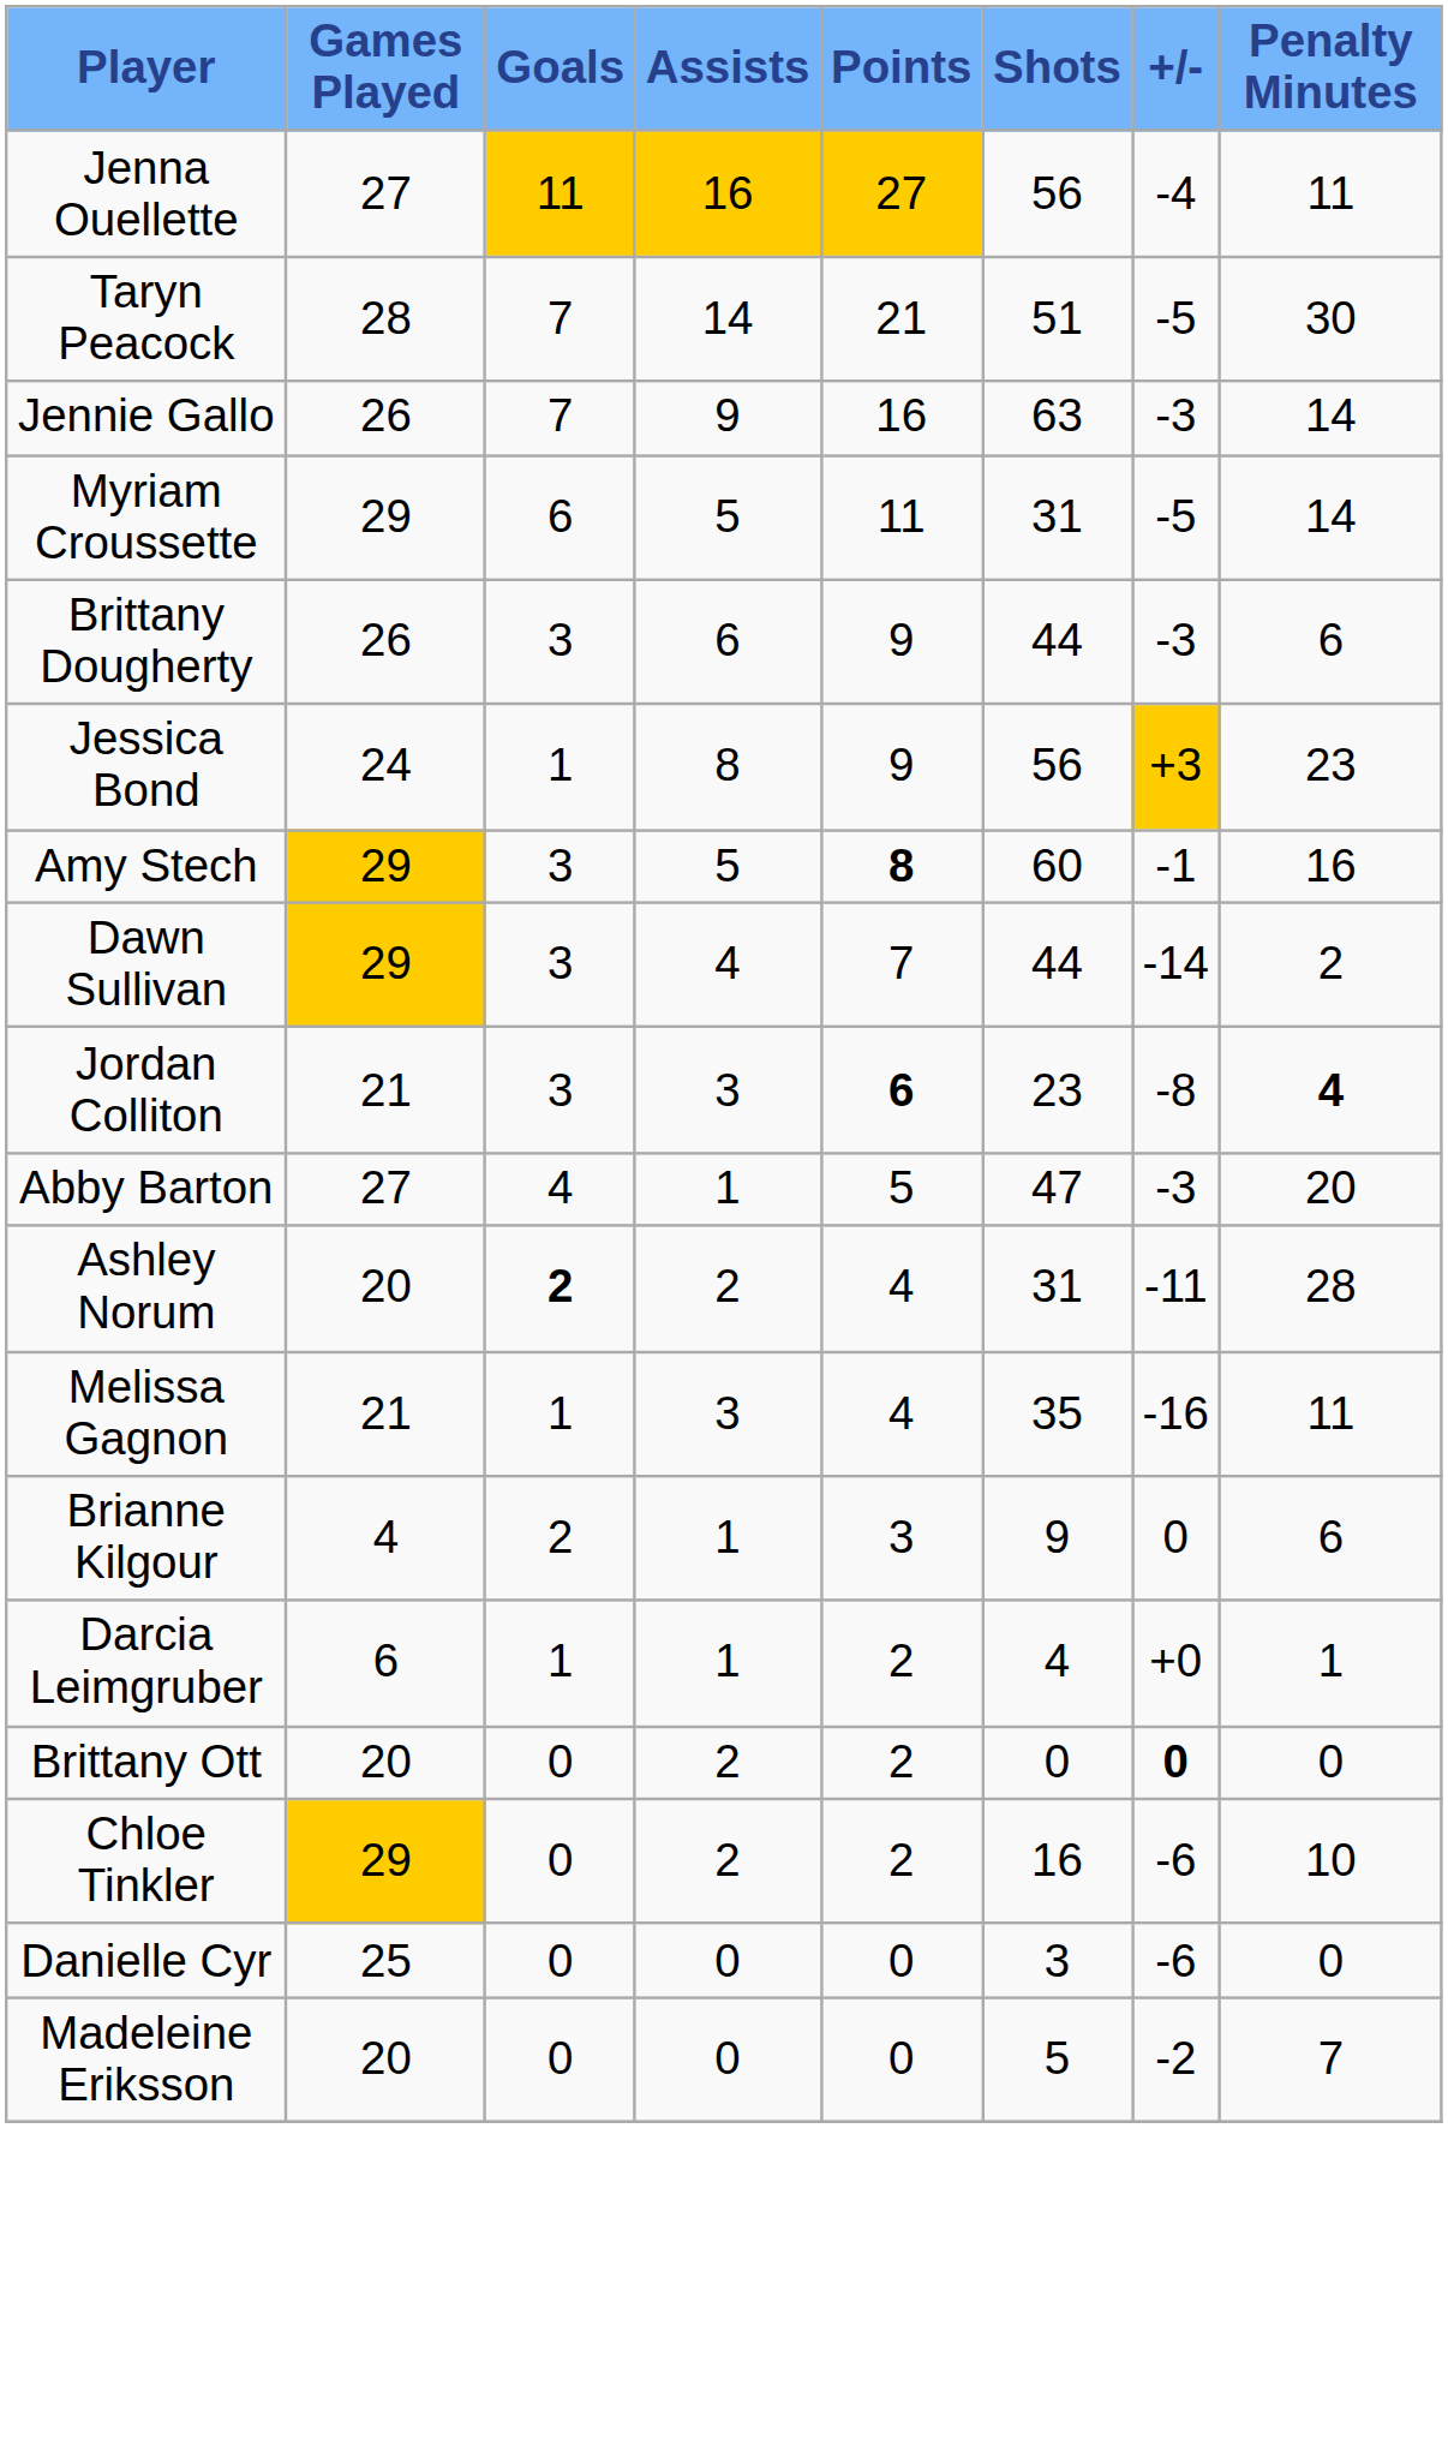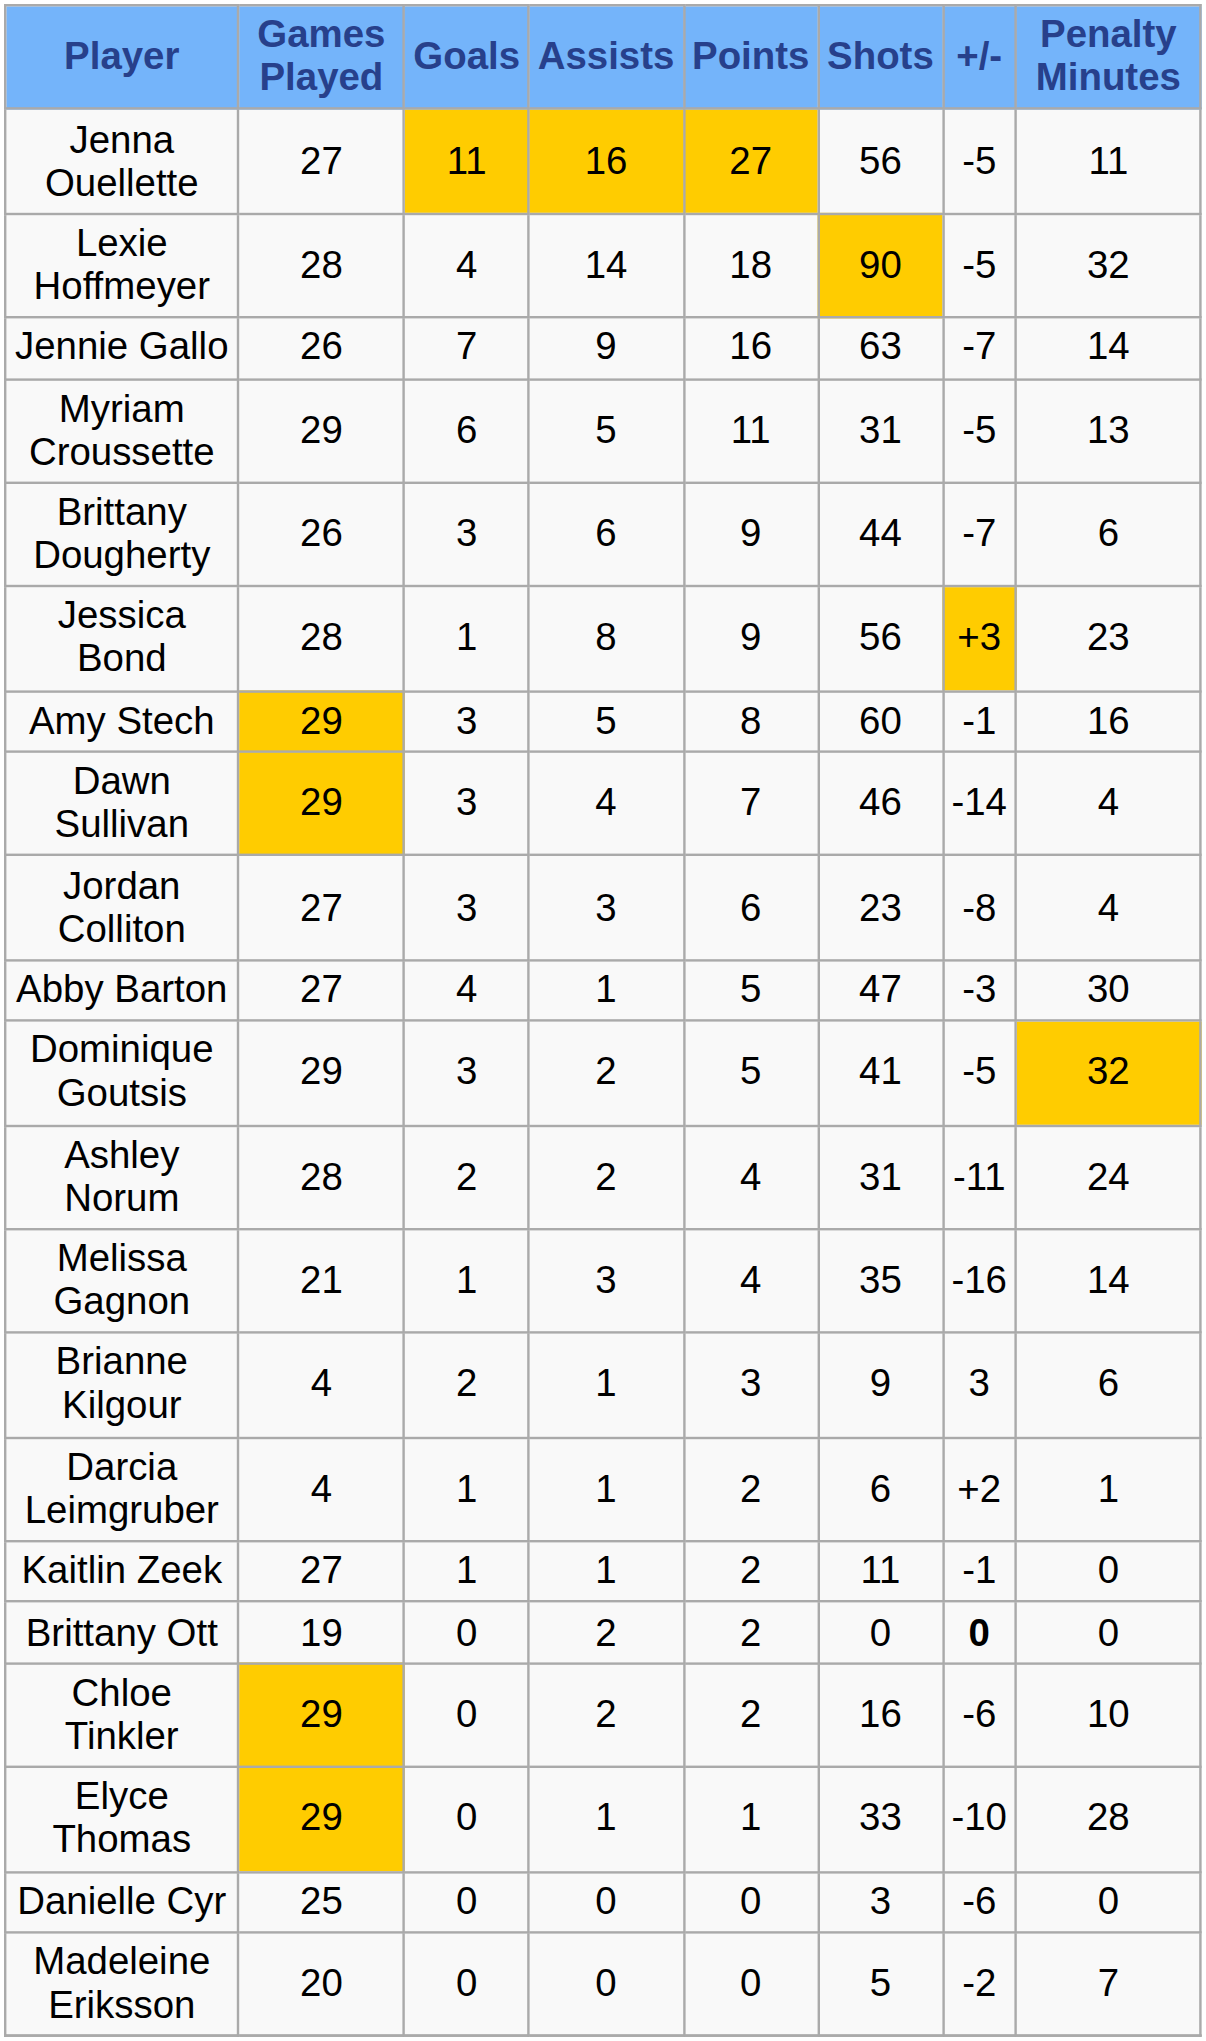Jenna Ouellette | +/-: -4 -> -5
- row: Taryn Peacock | 28 | 7 | 14 | 21 | 51 | -5 | 30
+ row: Lexie Hoffmeyer | 28 | 4 | 14 | 18 | 90 | -5 | 32
Jennie Gallo | +/-: -3 -> -7
Myriam Croussette | Penalty Minutes: 14 -> 13
Brittany Dougherty | +/-: -3 -> -7
Jessica Bond | Games Played: 24 -> 28
Amy Stech | Points: bold -> normal
Dawn Sullivan | Shots: 44 -> 46
Dawn Sullivan | Penalty Minutes: 2 -> 4
Jordan Colliton | Games Played: 21 -> 27
Jordan Colliton | Points: bold -> normal
Jordan Colliton | Penalty Minutes: bold -> normal
Abby Barton | Penalty Minutes: 20 -> 30
+ row: Dominique Goutsis | 29 | 3 | 2 | 5 | 41 | -5 | 32
Ashley Norum | Games Played: 20 -> 28
Ashley Norum | Goals: bold -> normal
Ashley Norum | Penalty Minutes: 28 -> 24
Melissa Gagnon | Penalty Minutes: 11 -> 14
Brianne Kilgour | +/-: 0 -> 3
Darcia Leimgruber | Games Played: 6 -> 4
Darcia Leimgruber | Shots: 4 -> 6
Darcia Leimgruber | +/-: +0 -> +2
+ row: Kaitlin Zeek | 27 | 1 | 1 | 2 | 11 | -1 | 0
Brittany Ott | Games Played: 20 -> 19
+ row: Elyce Thomas | 29 | 0 | 1 | 1 | 33 | -10 | 28
